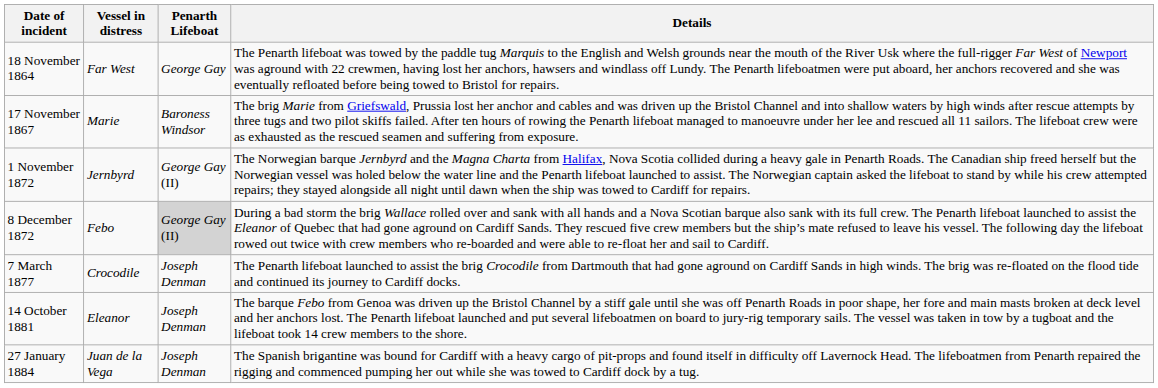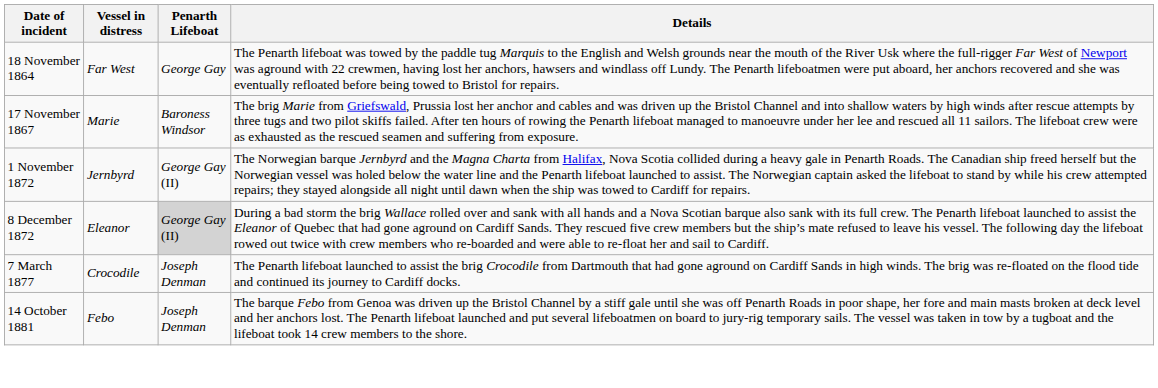8 December 1872 | Vessel in distress: Febo -> Eleanor
14 October 1881 | Vessel in distress: Eleanor -> Febo
- row: 27 January 1884 | Juan de la Vega | Joseph Denman | The Spanish brigantine was bound for Cardiff with a heavy cargo of pit-props and found itself in difficulty off Lavernock Head. The lifeboatmen from Penarth repaired the rigging and commenced pumping her out while she was towed to Cardiff dock by a tug.
